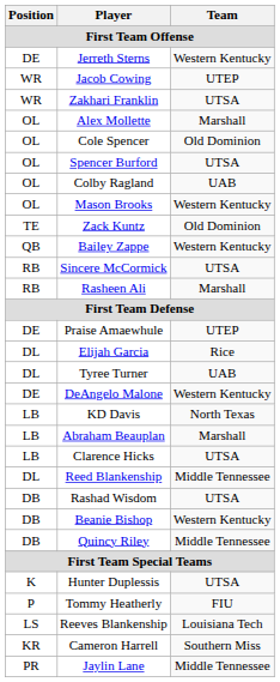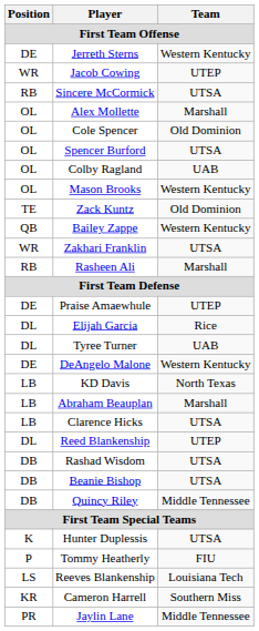rows swapped: Zakhari Franklin <-> Sincere McCormick
Reed Blankenship | Team: Middle Tennessee -> UTEP
Beanie Bishop | Team: Western Kentucky -> UTSA
